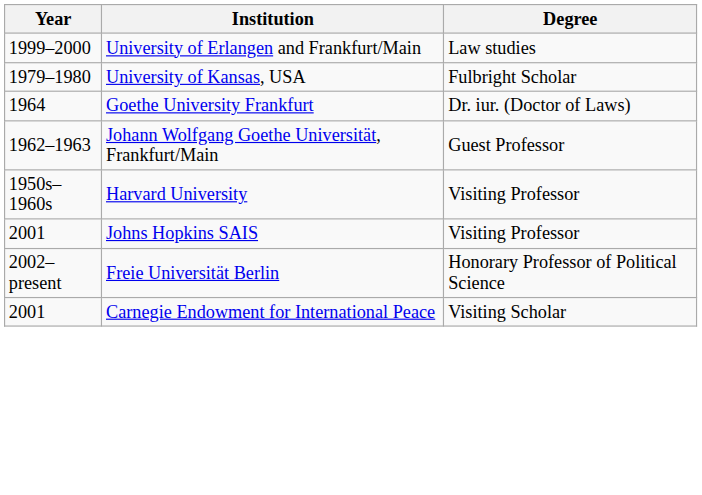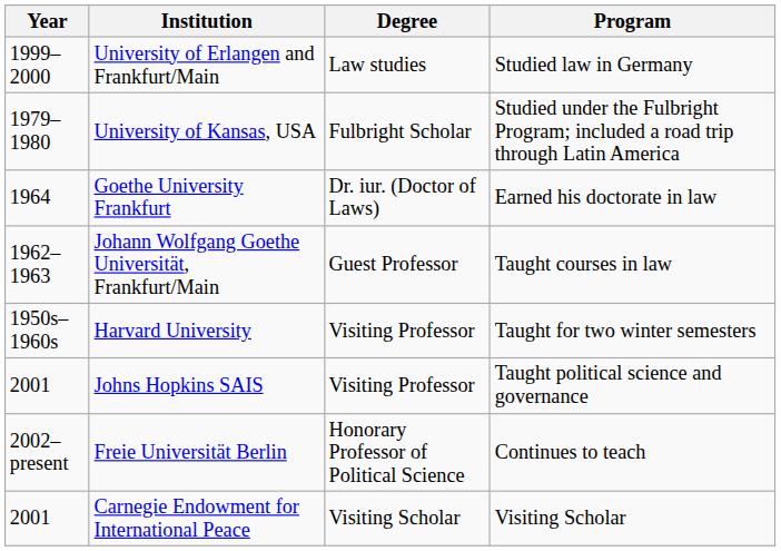+ column: Program | Studied law in Germany | Studied under the Fulbright Program; included a road trip through Latin America | Earned his doctorate in law | Taught courses in law | Taught for two winter semesters | Taught political science and governance | Continues to teach | Visiting Scholar
